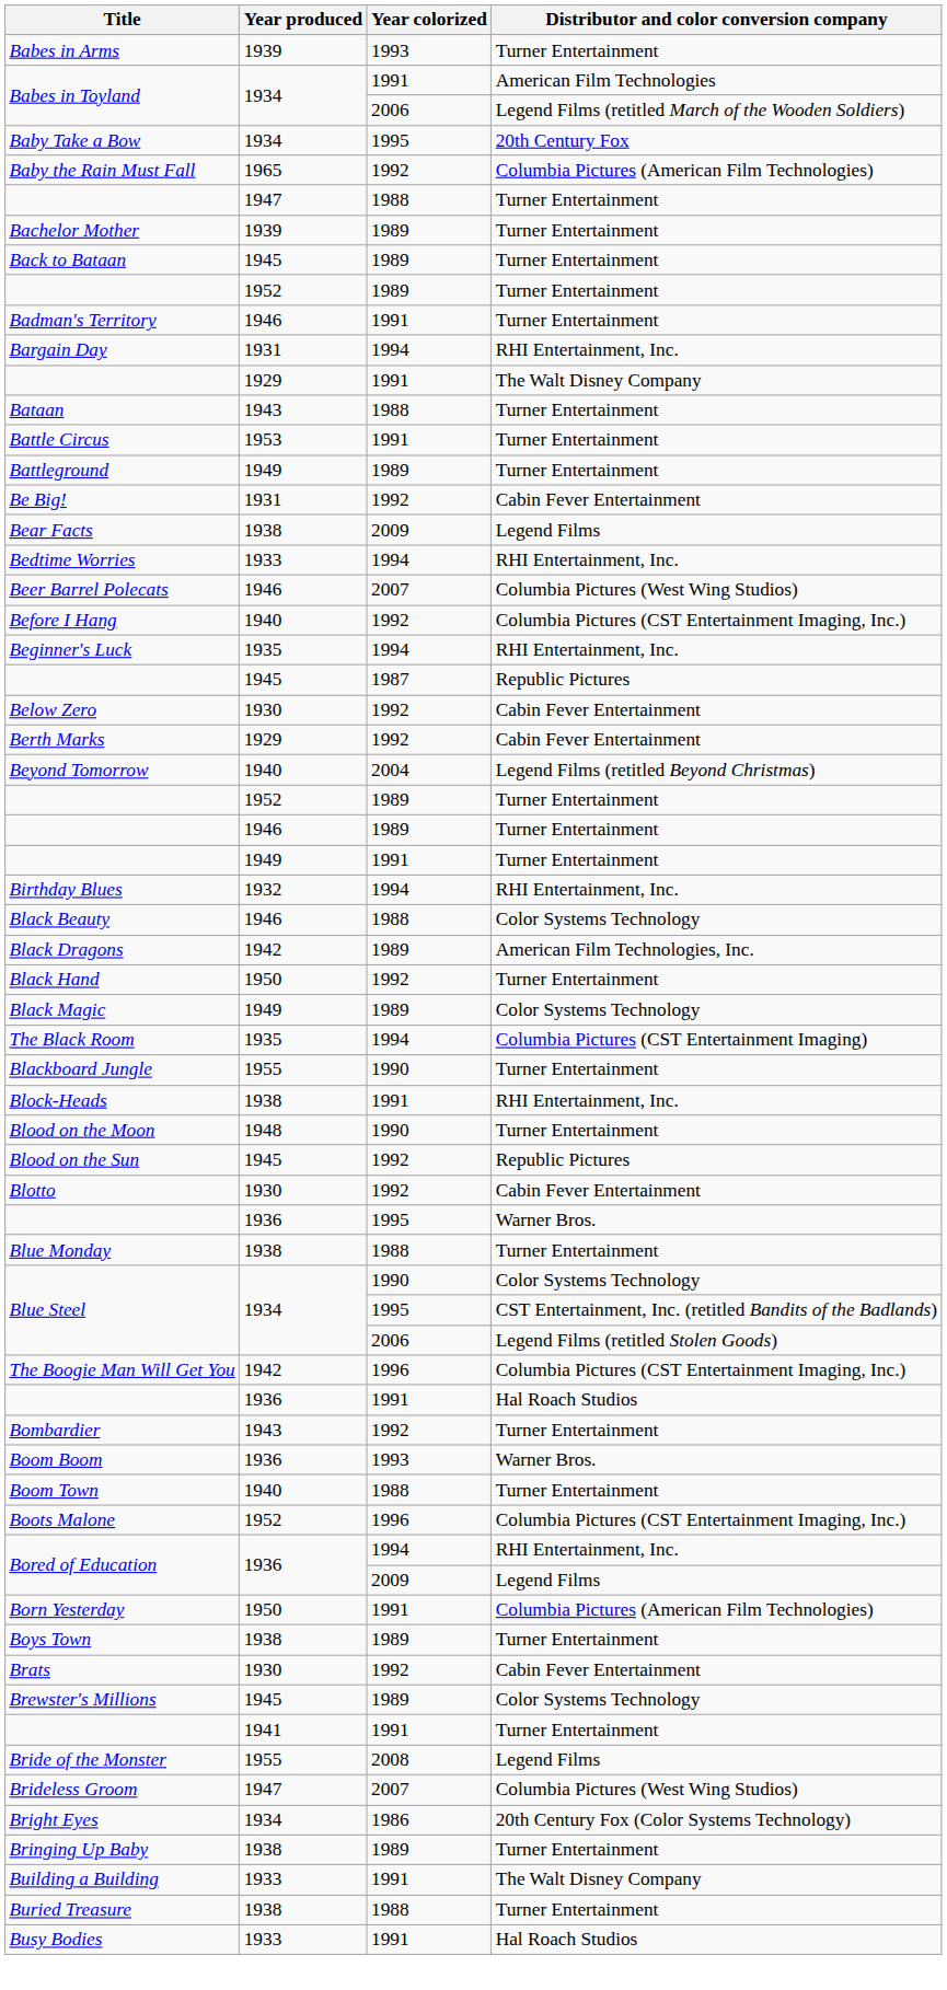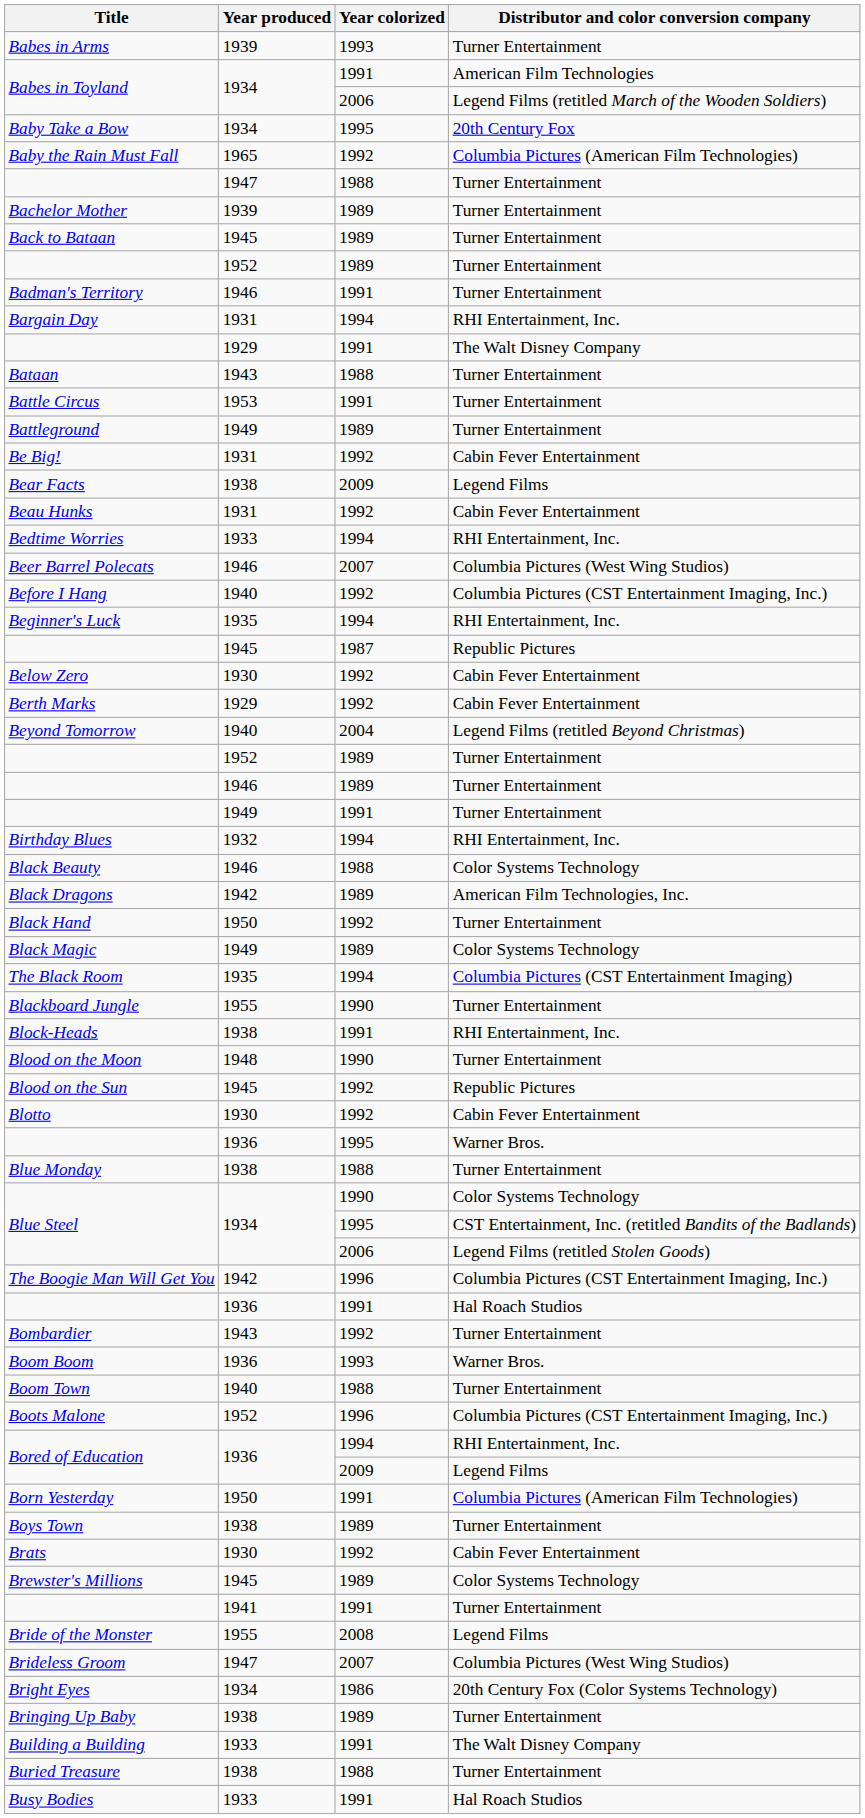+ row: Beau Hunks | 1931 | 1992 | Cabin Fever Entertainment
